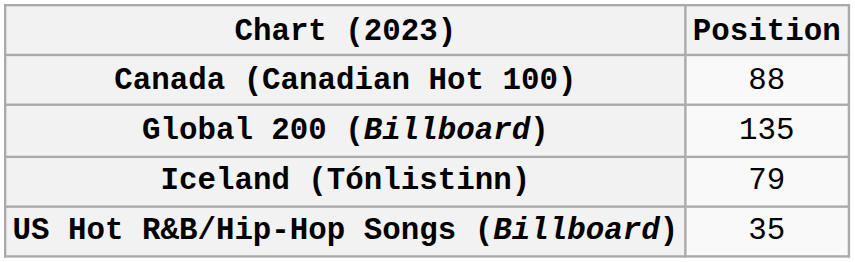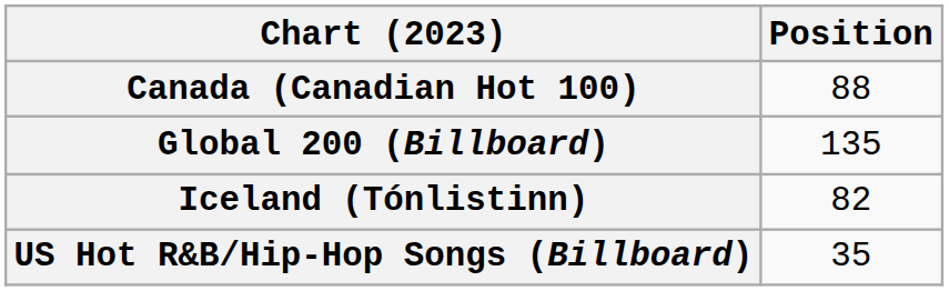Iceland (Tónlistinn) | Position: 79 -> 82
